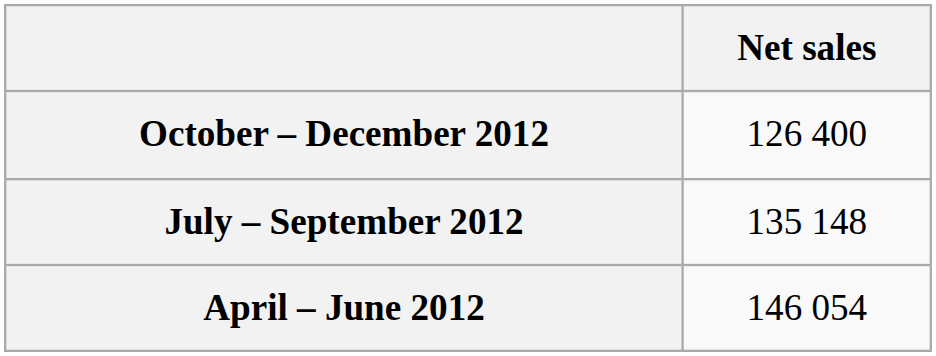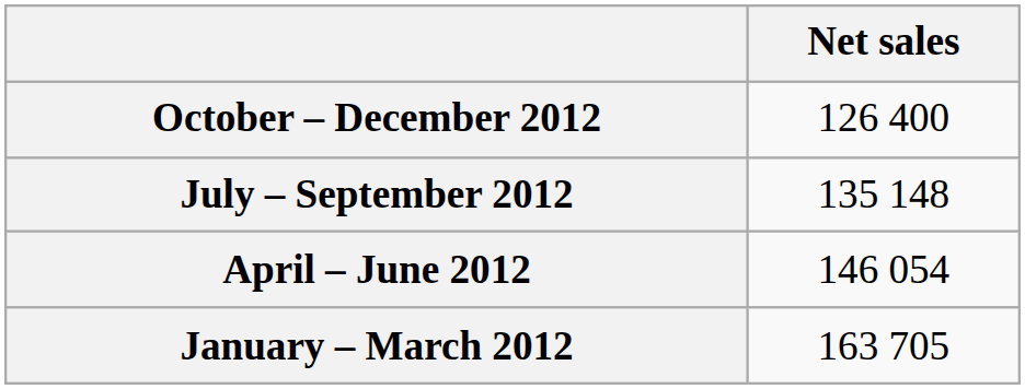+ row: January – March 2012 | 163 705
